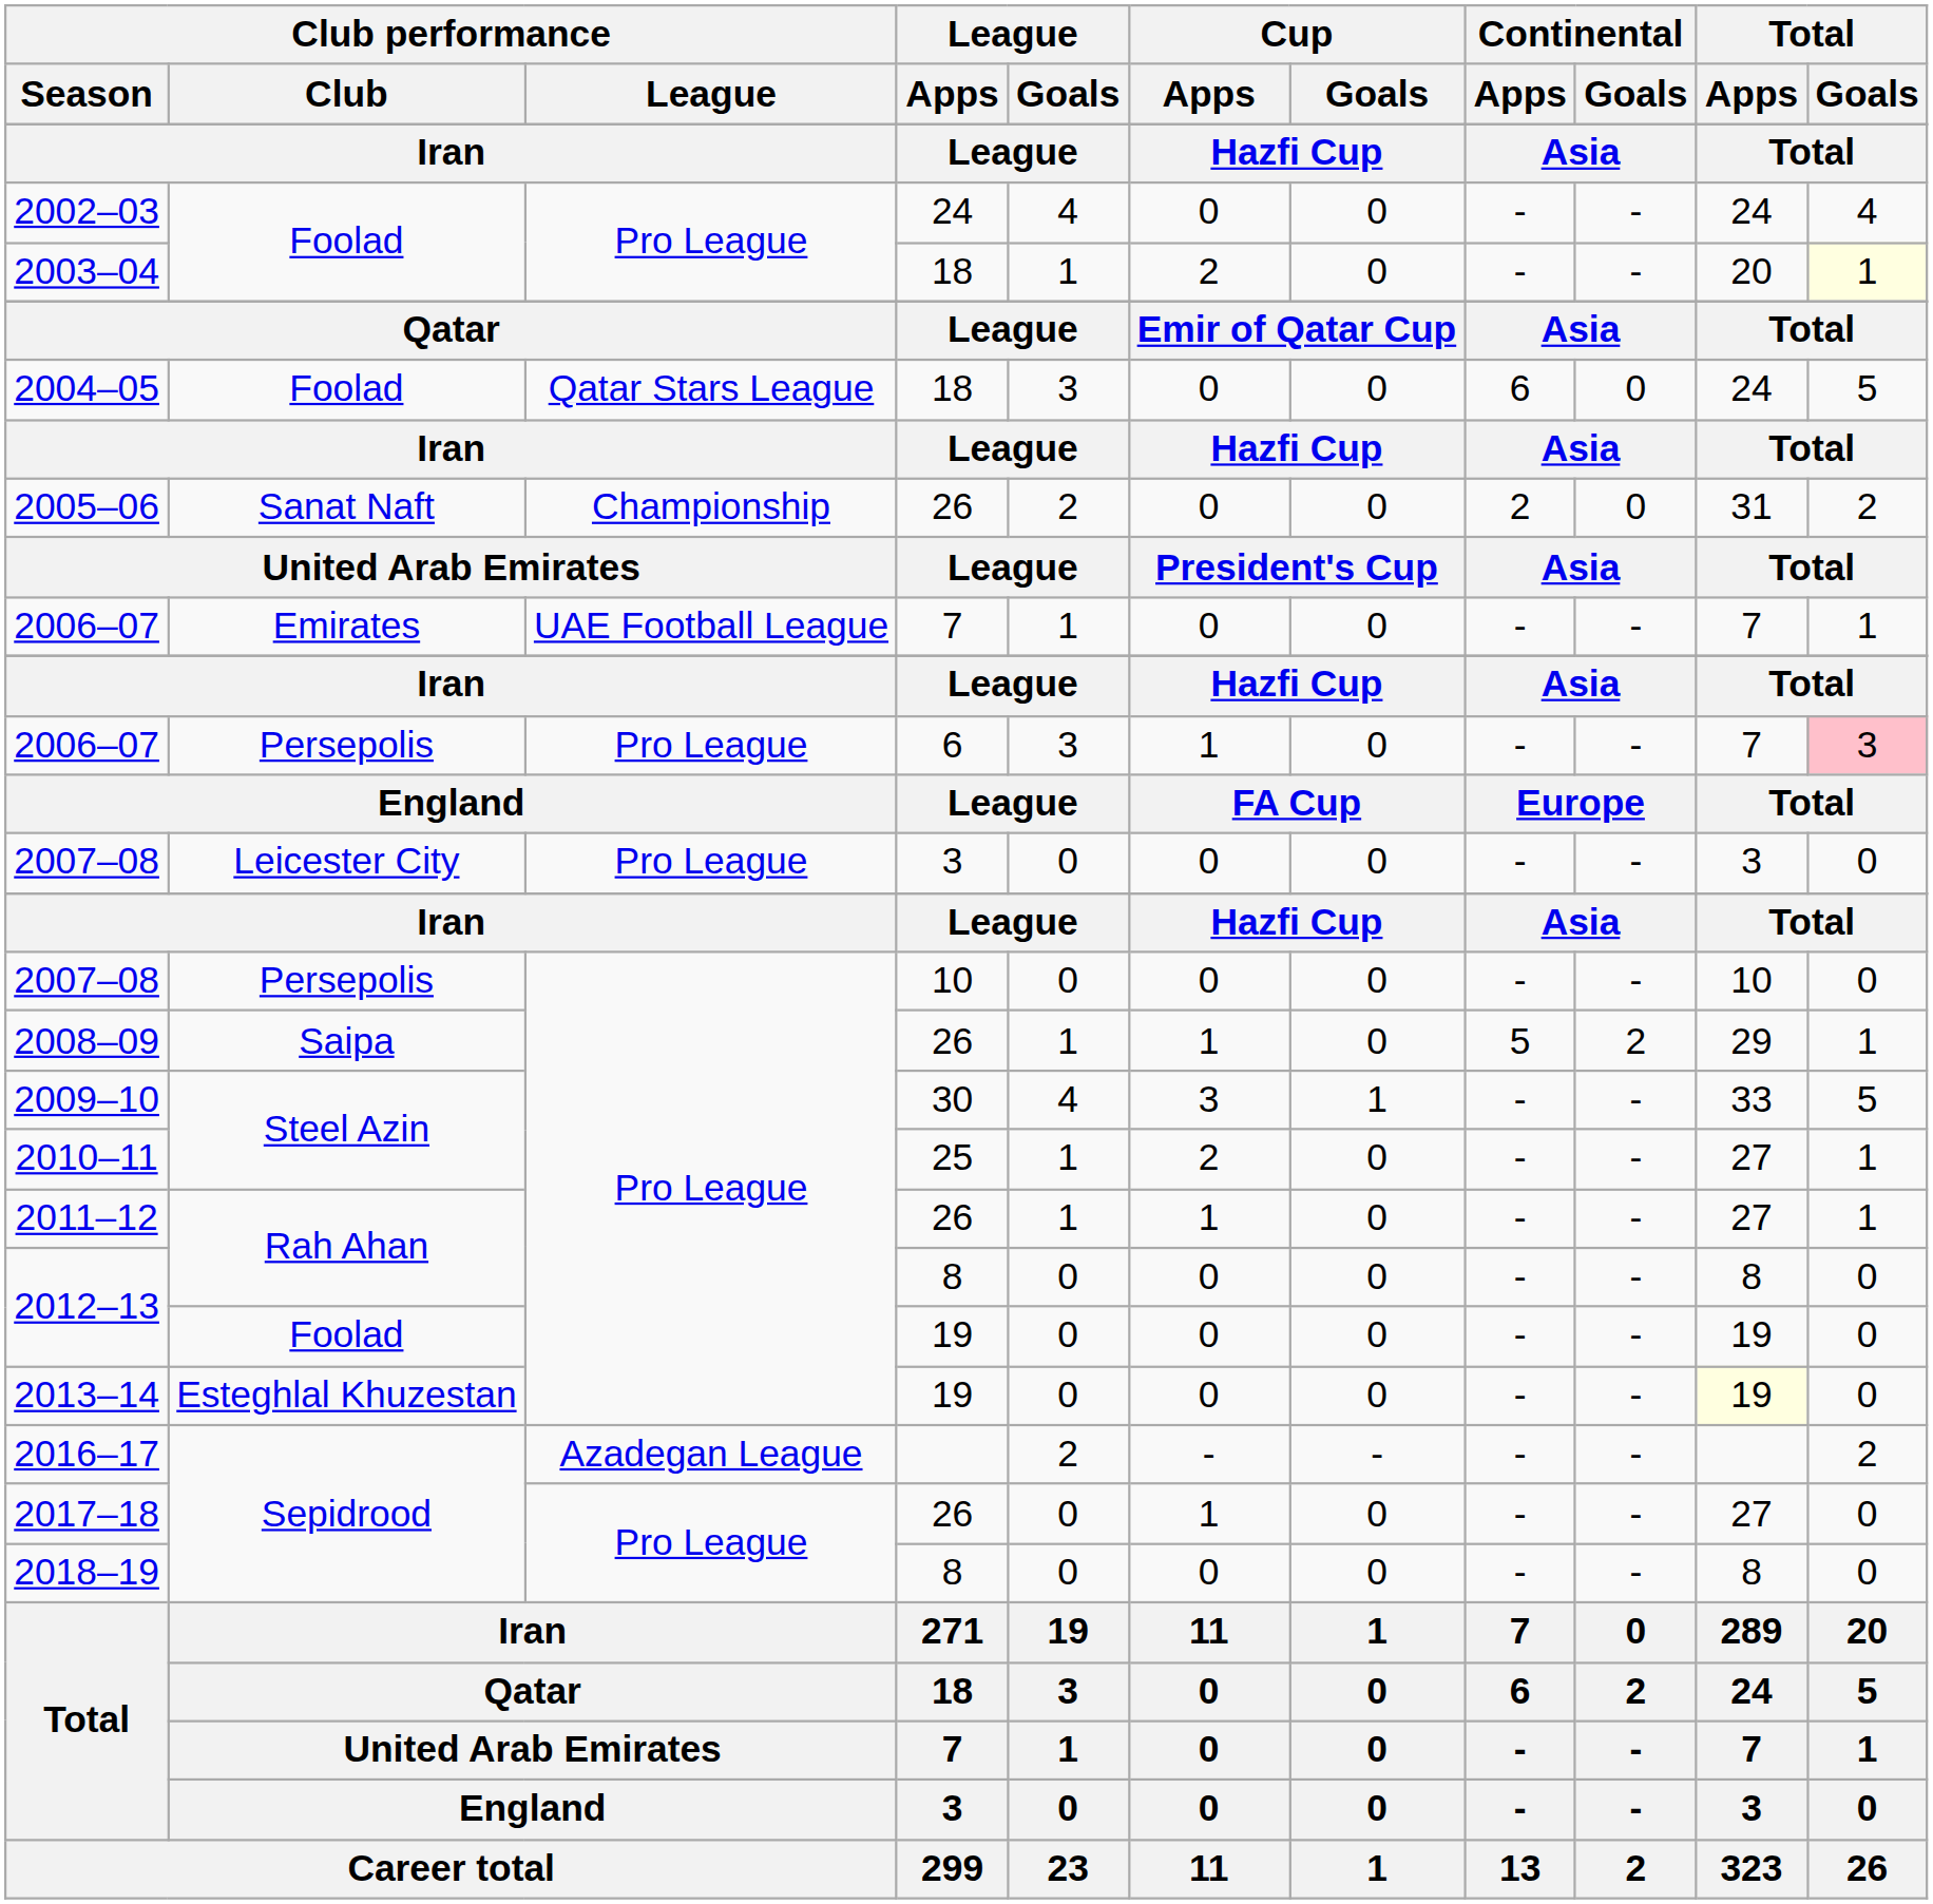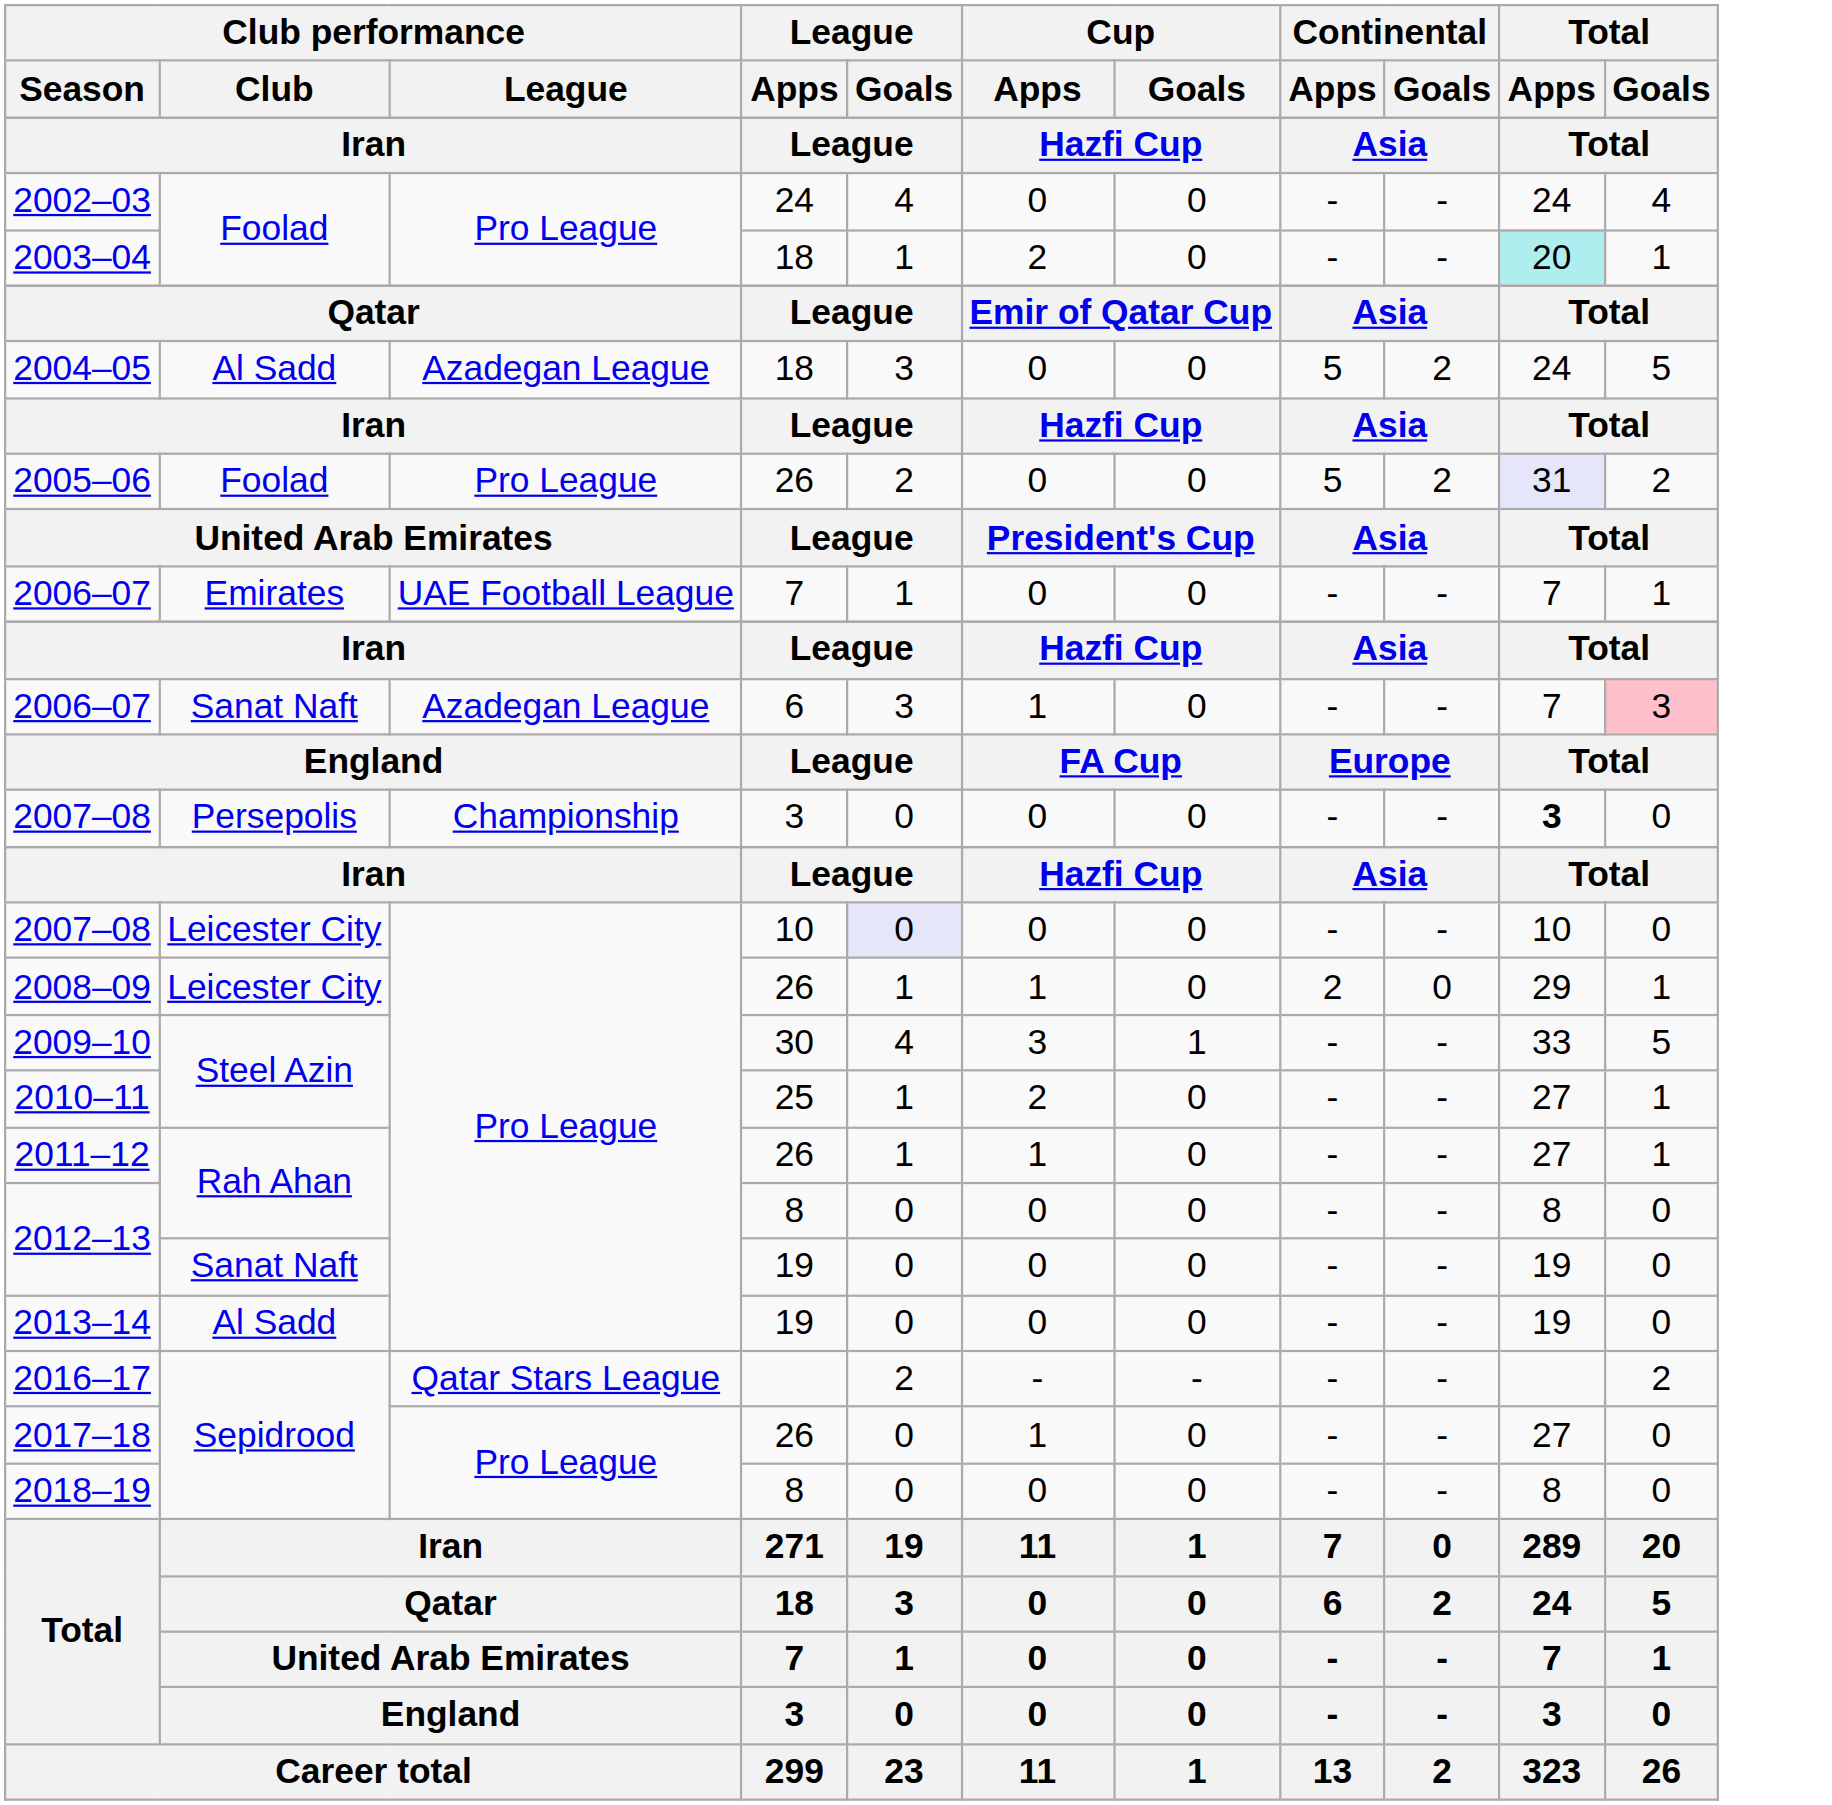2003–04 | Total / Apps: no background -> paleturquoise background
2003–04 | Total / Goals: lightyellow background -> no background
2004–05 | Club performance / Club: Foolad -> Al Sadd
2004–05 | Club performance / League: Qatar Stars League -> Azadegan League
2004–05 | Continental / Apps: 6 -> 5
2004–05 | Continental / Goals: 0 -> 2
2005–06 | Club performance / Club: Sanat Naft -> Foolad
2005–06 | Club performance / League: Championship -> Pro League
2005–06 | Continental / Apps: 2 -> 5
2005–06 | Continental / Goals: 0 -> 2
2005–06 | Total / Apps: no background -> lavender background
2006–07 / 6 | Club performance / Club: Persepolis -> Sanat Naft
2006–07 / 6 | Club performance / League: Pro League -> Azadegan League
2007–08 / 3 | Club performance / Club: Leicester City -> Persepolis
2007–08 / 3 | Club performance / League: Pro League -> Championship
2007–08 / 3 | Total / Apps: normal -> bold
2007–08 / 10 | Club performance / Club: Persepolis -> Leicester City
2007–08 / 10 | League / Goals: no background -> lavender background
2008–09 | Club performance / Club: Saipa -> Leicester City
2008–09 | Continental / Apps: 5 -> 2
2008–09 | Continental / Goals: 2 -> 0
2012–13 / 19 | Club performance / Club: Foolad -> Sanat Naft
2013–14 | Club performance / Club: Esteghlal Khuzestan -> Al Sadd
2013–14 | Total / Apps: lightyellow background -> no background
2016–17 | Club performance / League: Azadegan League -> Qatar Stars League
